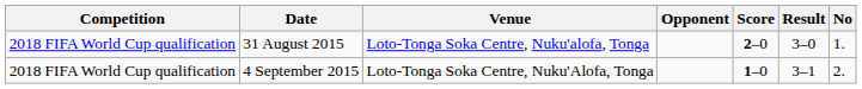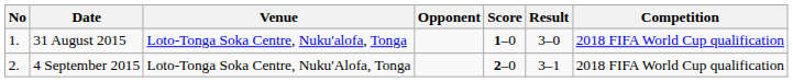columns swapped: No <-> Competition
31 August 2015 | Score: 2–0 -> 1–0
4 September 2015 | Score: 1–0 -> 2–0
